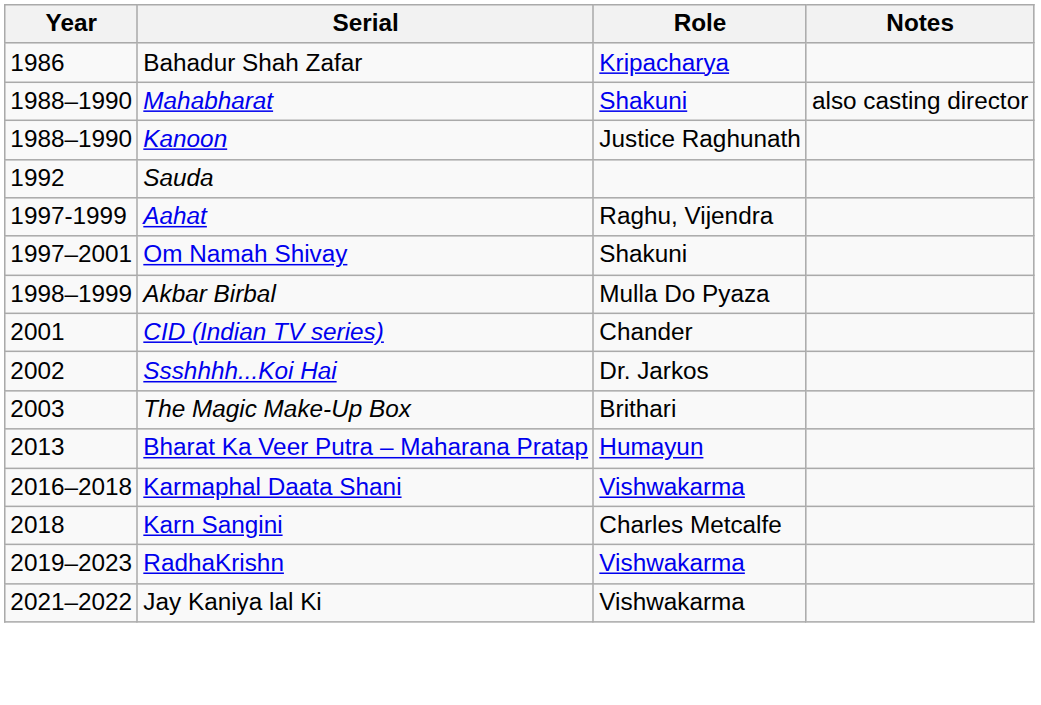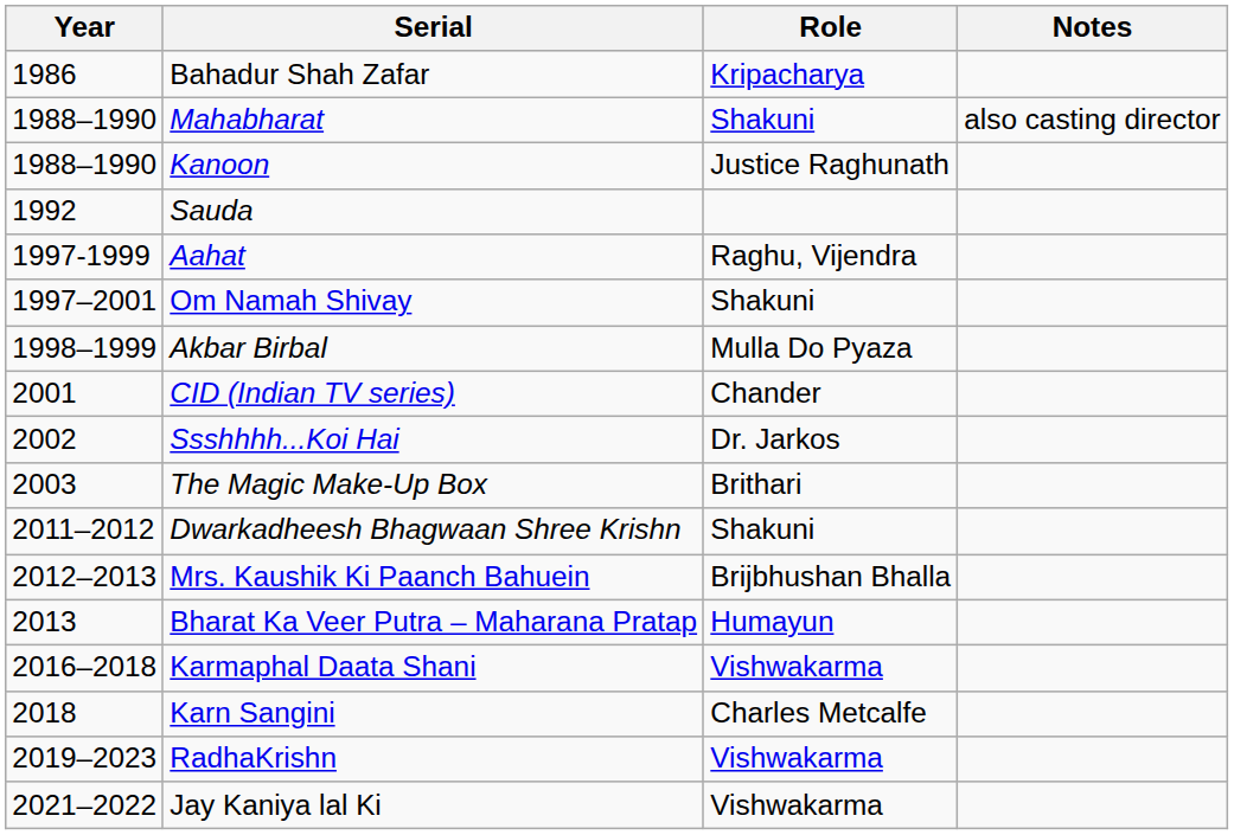+ row: 2011–2012 | Dwarkadheesh Bhagwaan Shree Krishn | Shakuni
+ row: 2012–2013 | Mrs. Kaushik Ki Paanch Bahuein | Brijbhushan Bhalla
